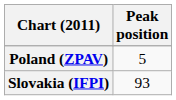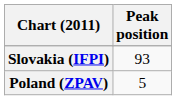rows swapped: Poland (ZPAV) <-> Slovakia (IFPI)
